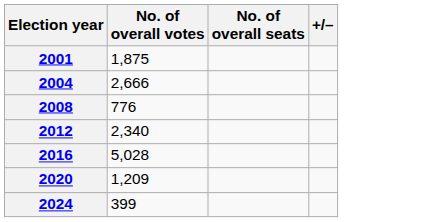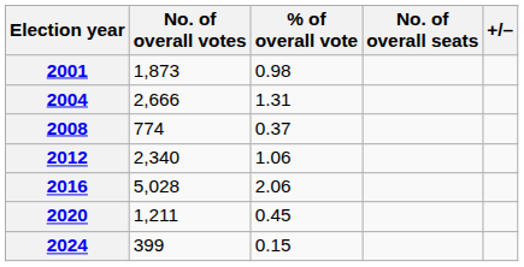+ column: % of overall vote | 0.98 | 1.31 | 0.37 | 1.06 | 2.06 | 0.45 | 0.15
2001 | No. of overall votes: 1,875 -> 1,873
2008 | No. of overall votes: 776 -> 774
2020 | No. of overall votes: 1,209 -> 1,211
